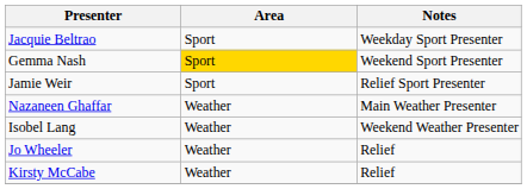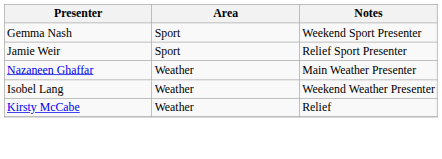- row: Jacquie Beltrao | Sport | Weekday Sport Presenter
Gemma Nash | Area: gold background -> no background
- row: Jo Wheeler | Weather | Relief
